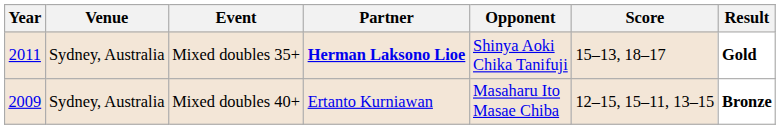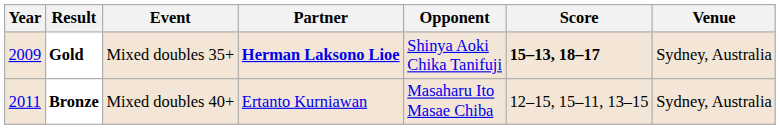columns swapped: Venue <-> Result
Mixed doubles 35+ | Year: 2011 -> 2009
Mixed doubles 35+ | Score: normal -> bold
Mixed doubles 40+ | Year: 2009 -> 2011
